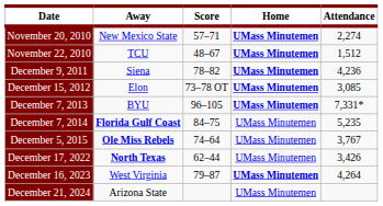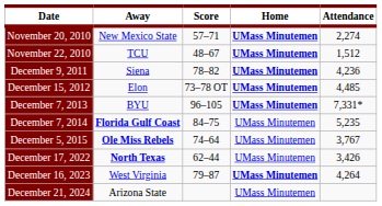December 15, 2012 | Attendance: 3,085 -> 4,485
